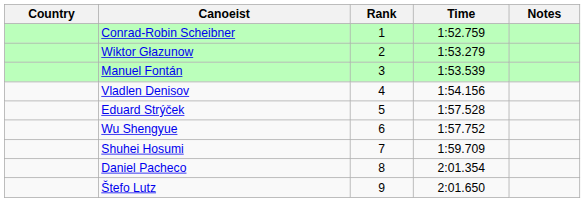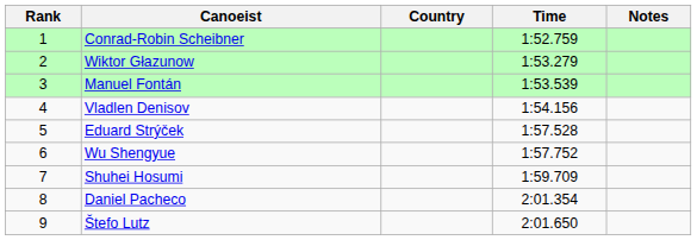columns swapped: Rank <-> Country
